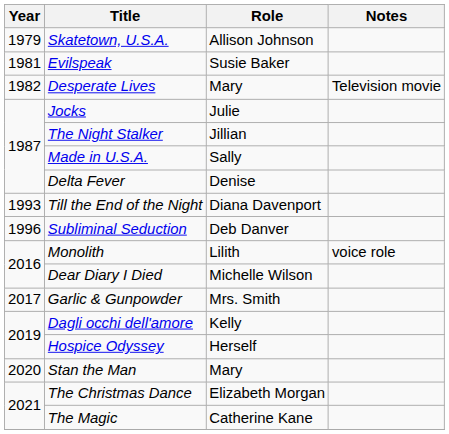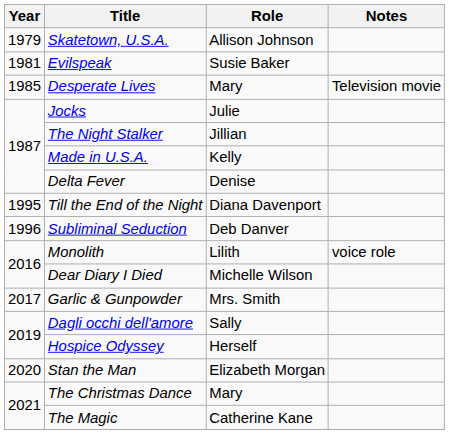Desperate Lives | Year: 1982 -> 1985
Made in U.S.A. | Role: Sally -> Kelly
Till the End of the Night | Year: 1993 -> 1995
Dagli occhi dell'amore | Role: Kelly -> Sally
Stan the Man | Role: Mary -> Elizabeth Morgan
The Christmas Dance | Role: Elizabeth Morgan -> Mary
